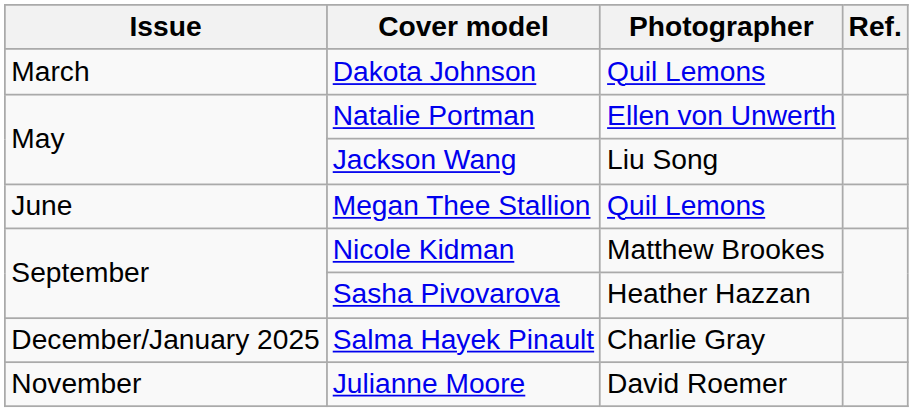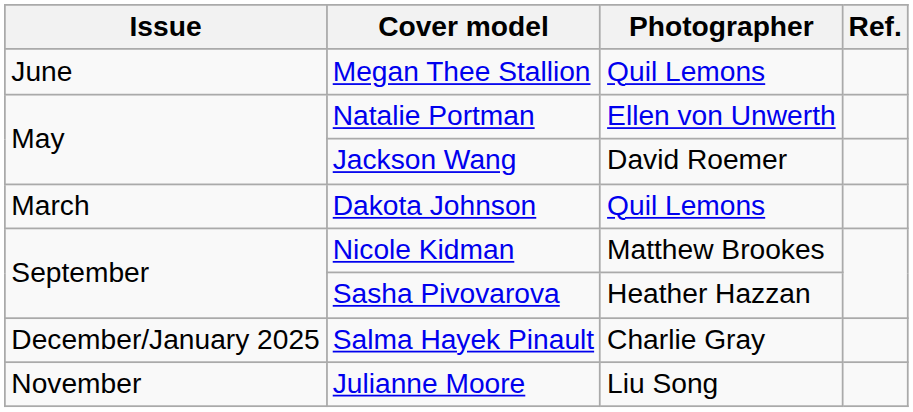rows swapped: Dakota Johnson <-> Megan Thee Stallion
Jackson Wang | Photographer: Liu Song -> David Roemer
Julianne Moore | Photographer: David Roemer -> Liu Song
